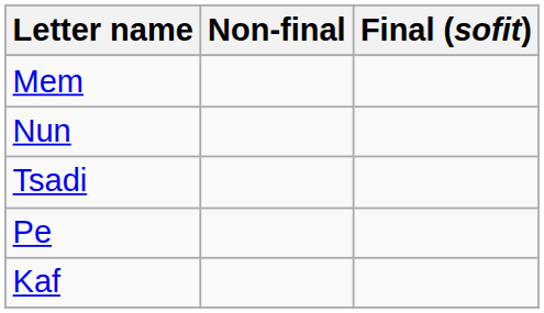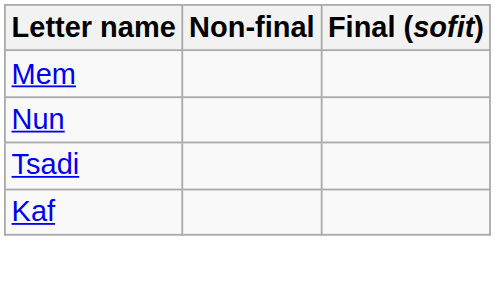- row: Pe
